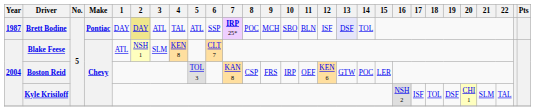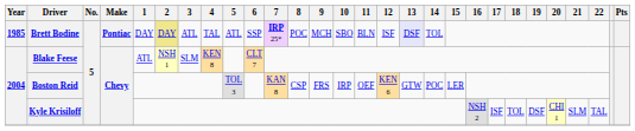Brett Bodine | Year: 1987 -> 1985
